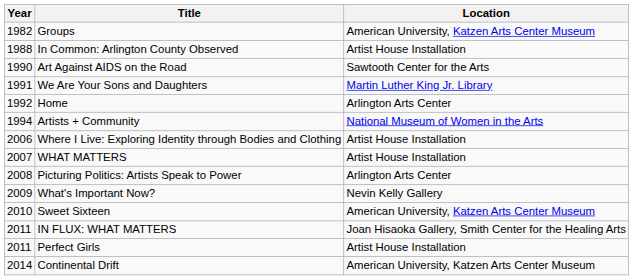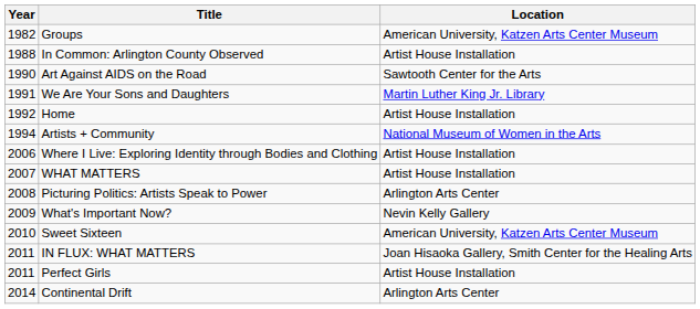Home | Location: Arlington Arts Center -> Artist House Installation
Continental Drift | Location: American University, Katzen Arts Center Museum -> Arlington Arts Center
